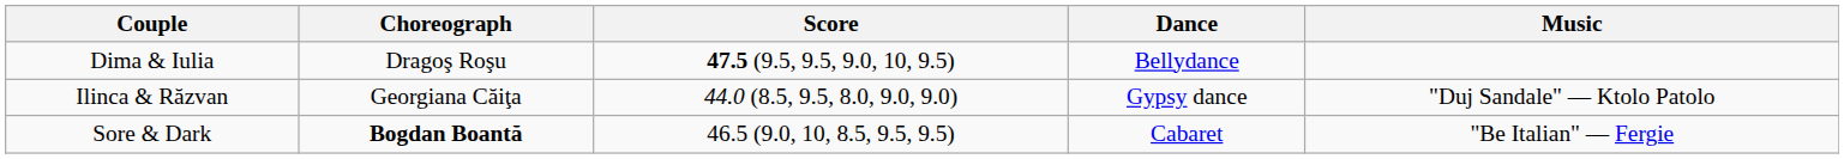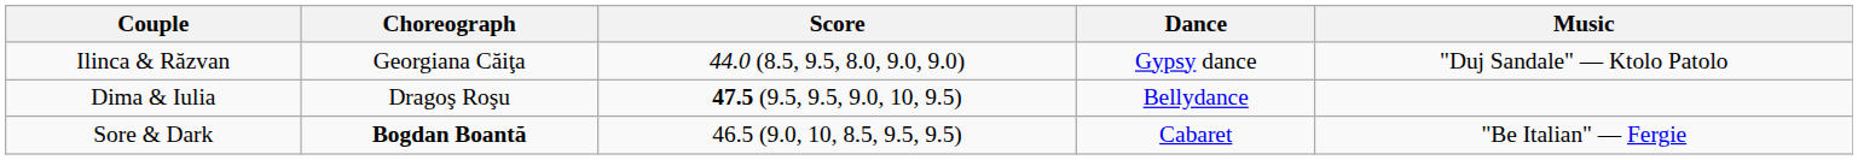rows swapped: Ilinca & Răzvan <-> Dima & Iulia
